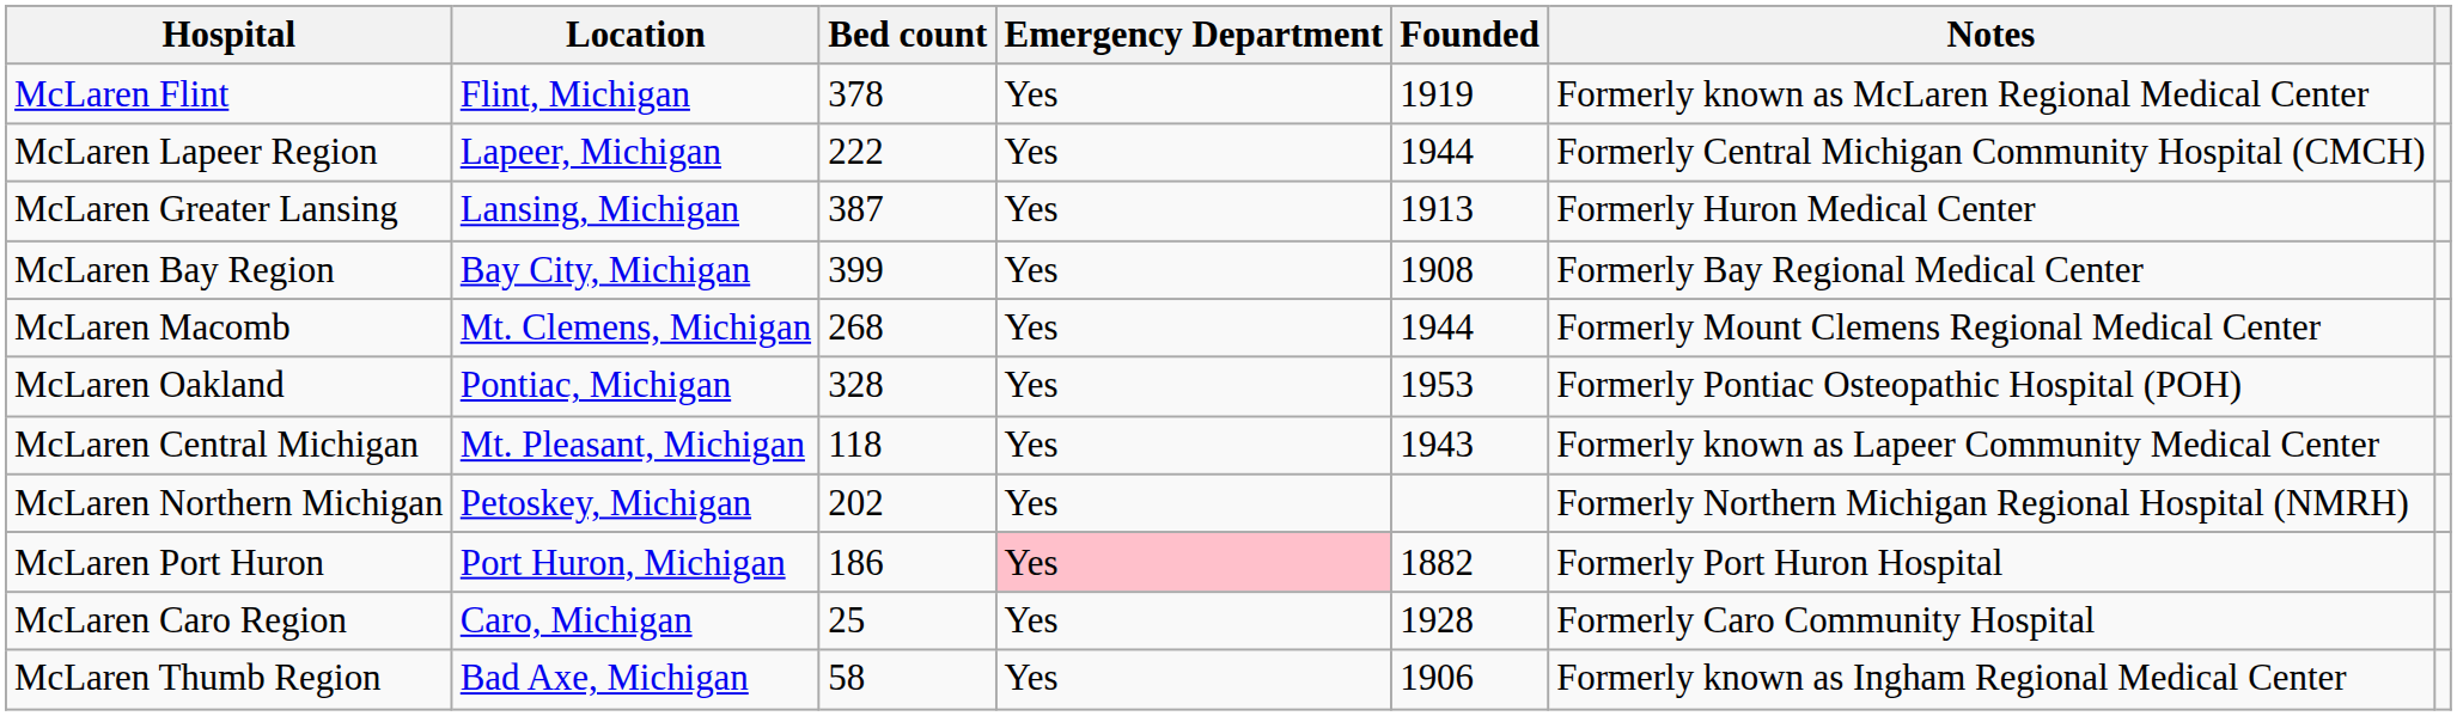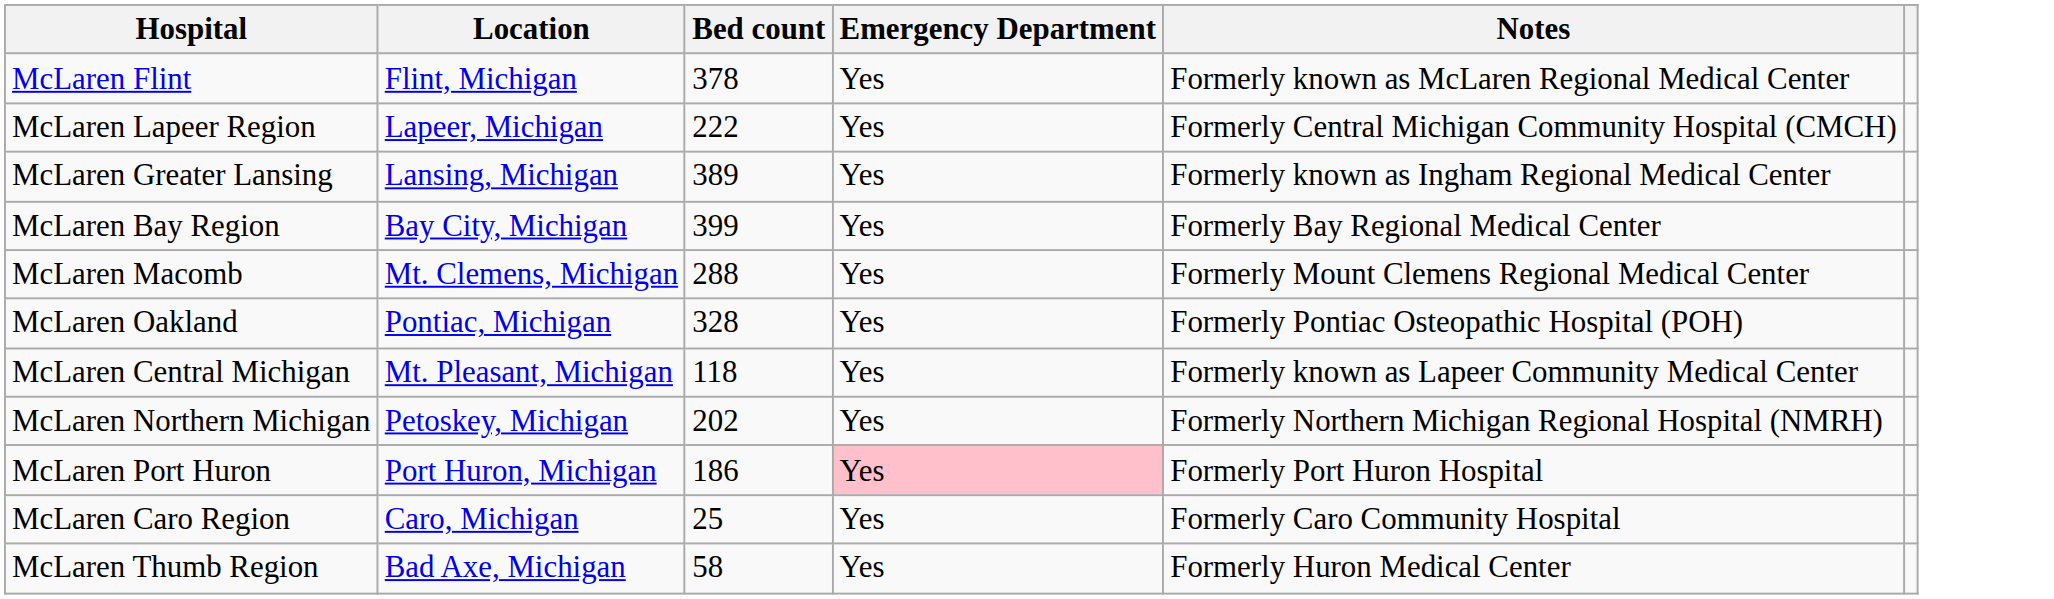- column: Founded | 1919 | 1944 | 1913 | 1908 | 1944 | 1953 | 1943 | 1882 | 1928 | 1906
McLaren Greater Lansing | Bed count: 387 -> 389
McLaren Greater Lansing | Notes: Formerly Huron Medical Center -> Formerly known as Ingham Regional Medical Center
McLaren Macomb | Bed count: 268 -> 288
McLaren Thumb Region | Notes: Formerly known as Ingham Regional Medical Center -> Formerly Huron Medical Center
